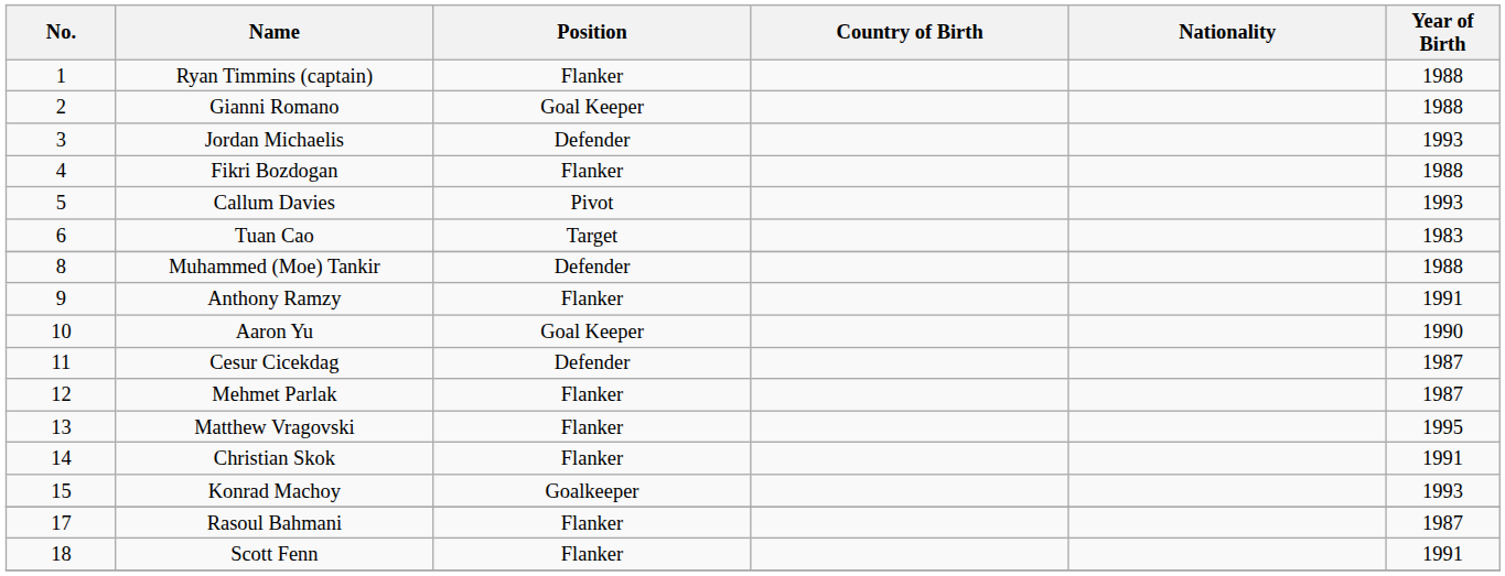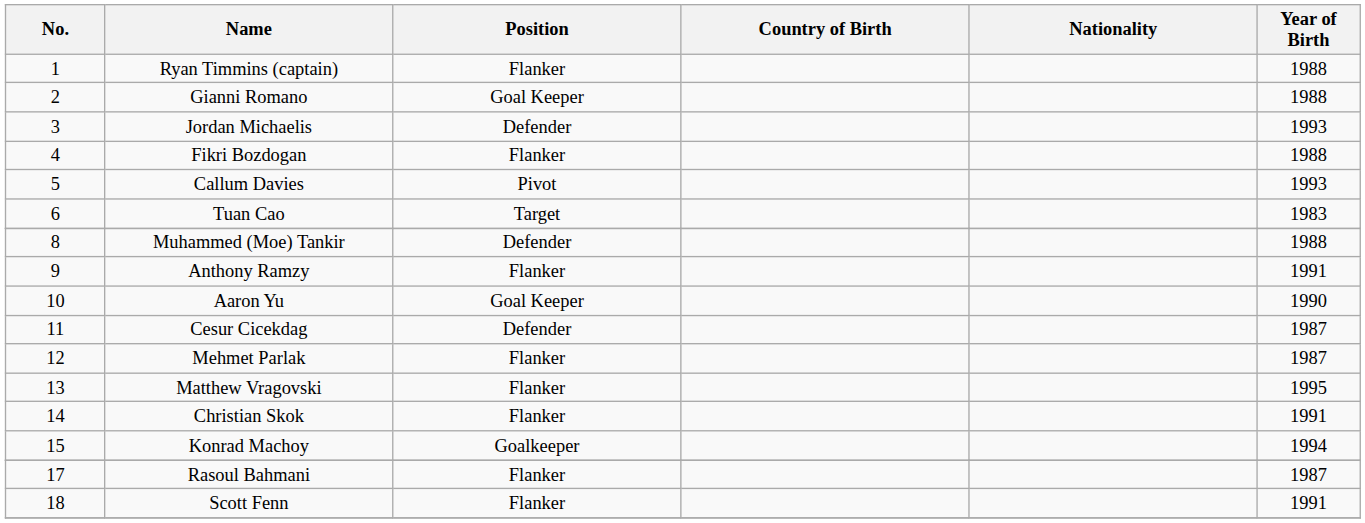Konrad Machoy | Year of Birth: 1993 -> 1994
